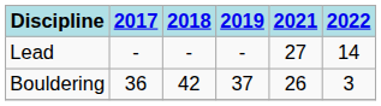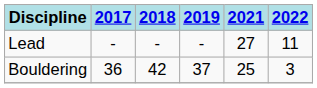Lead | 2022: 14 -> 11
Bouldering | 2021: 26 -> 25
